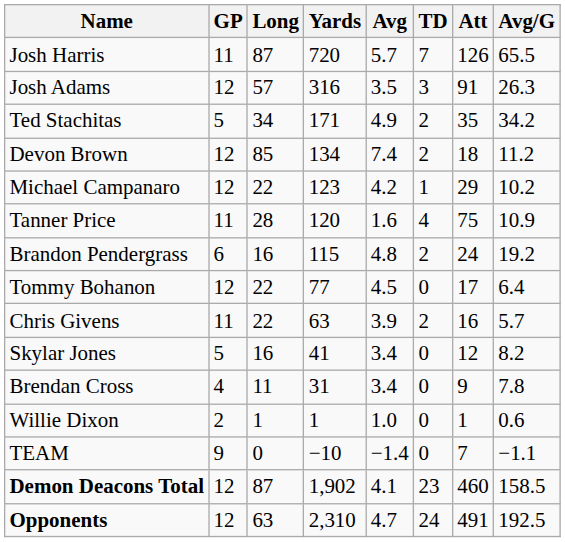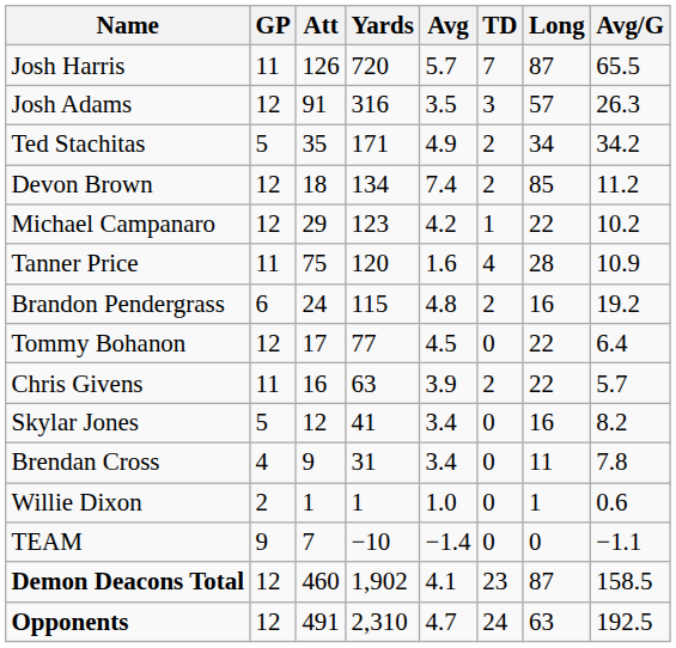columns swapped: Att <-> Long
